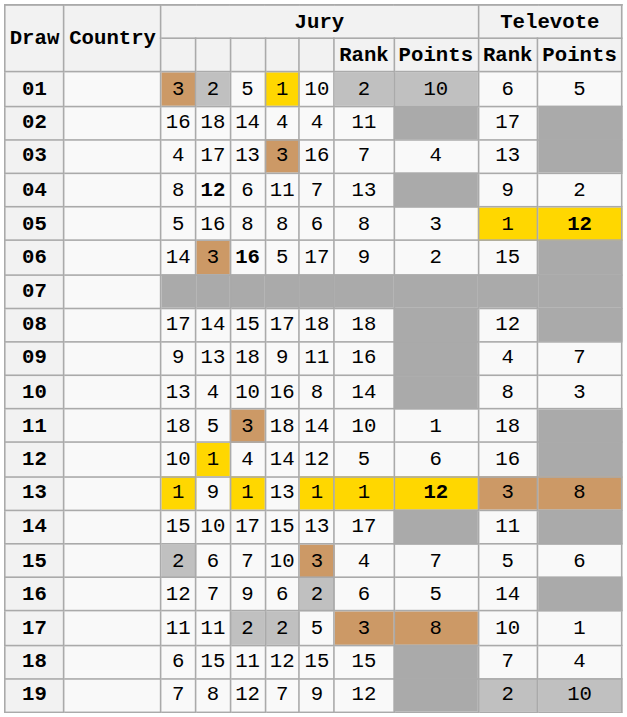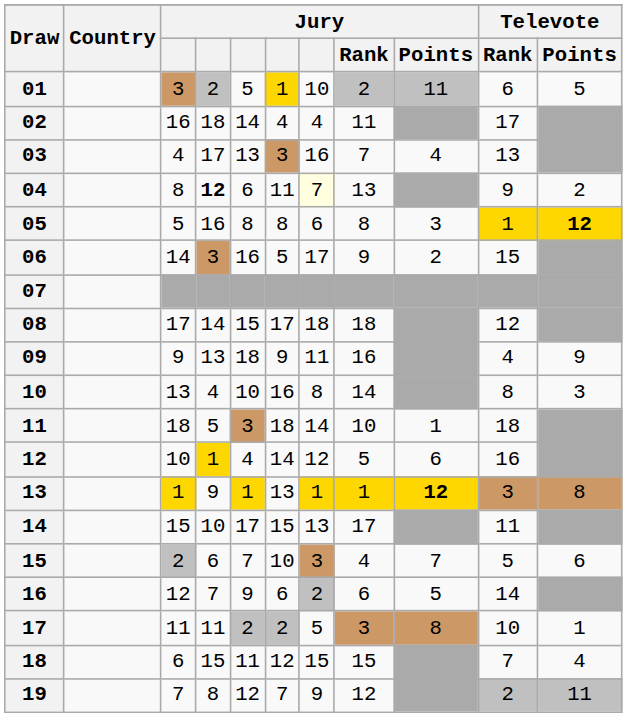01 | Jury / Points: 10 -> 11
04 | column 7: no background -> lightyellow background
06 | column 5: bold -> normal
09 | Televote / Points: 7 -> 9
19 | Televote / Points: 10 -> 11
